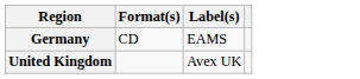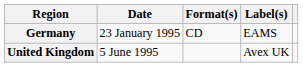+ column: Date | 23 January 1995 | 5 June 1995
